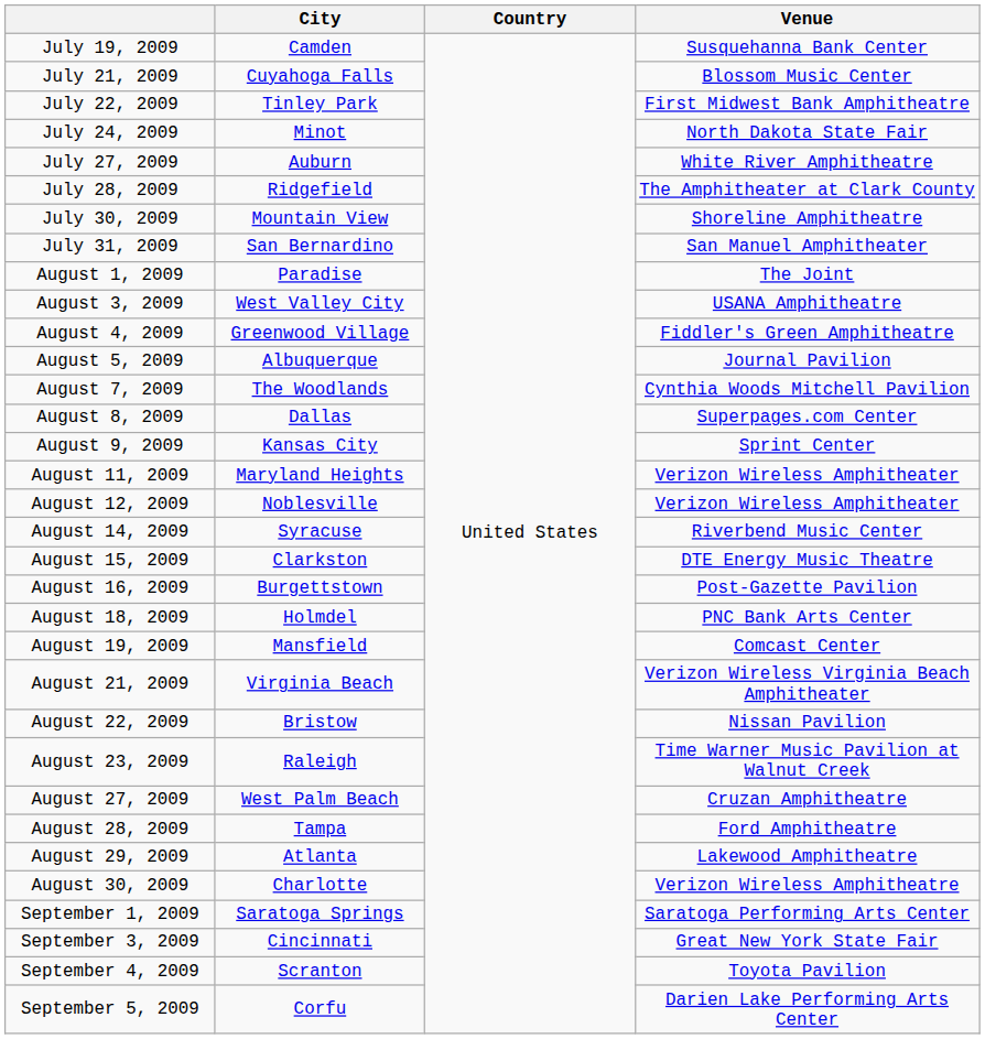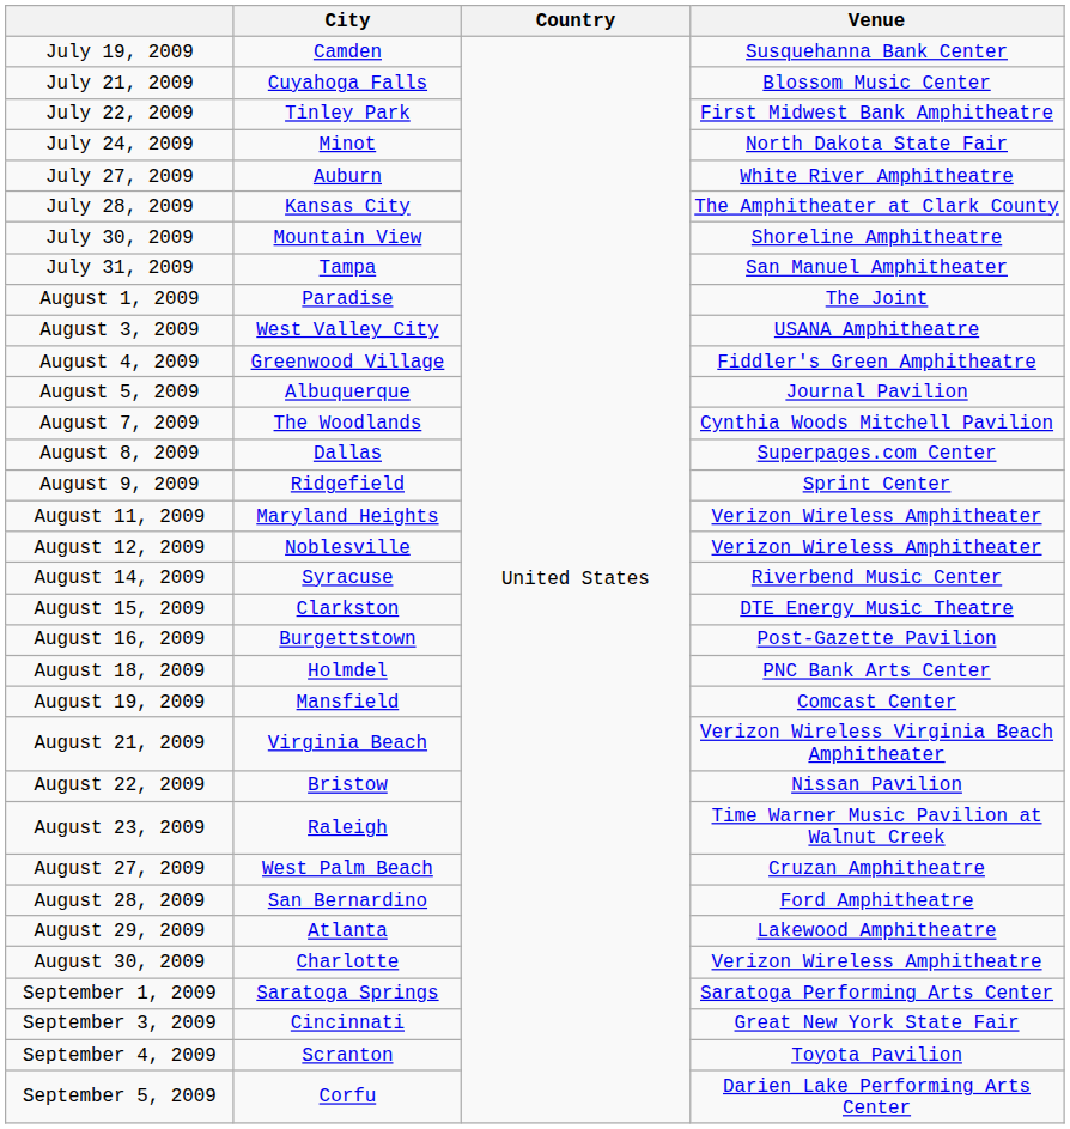July 28, 2009 | City: Ridgefield -> Kansas City
July 31, 2009 | City: San Bernardino -> Tampa
August 9, 2009 | City: Kansas City -> Ridgefield
August 28, 2009 | City: Tampa -> San Bernardino
